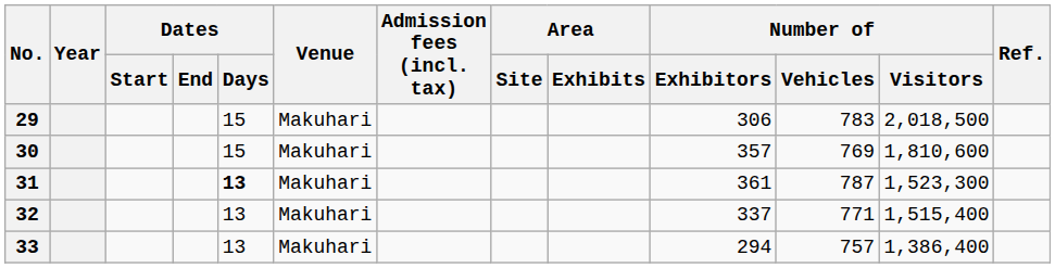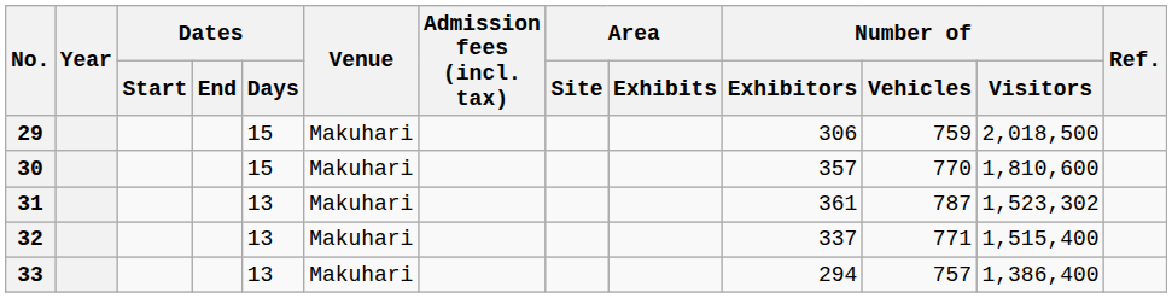29 | Number of / Vehicles: 783 -> 759
30 | Number of / Vehicles: 769 -> 770
31 | Dates / Days: bold -> normal
31 | Number of / Visitors: 1,523,300 -> 1,523,302
